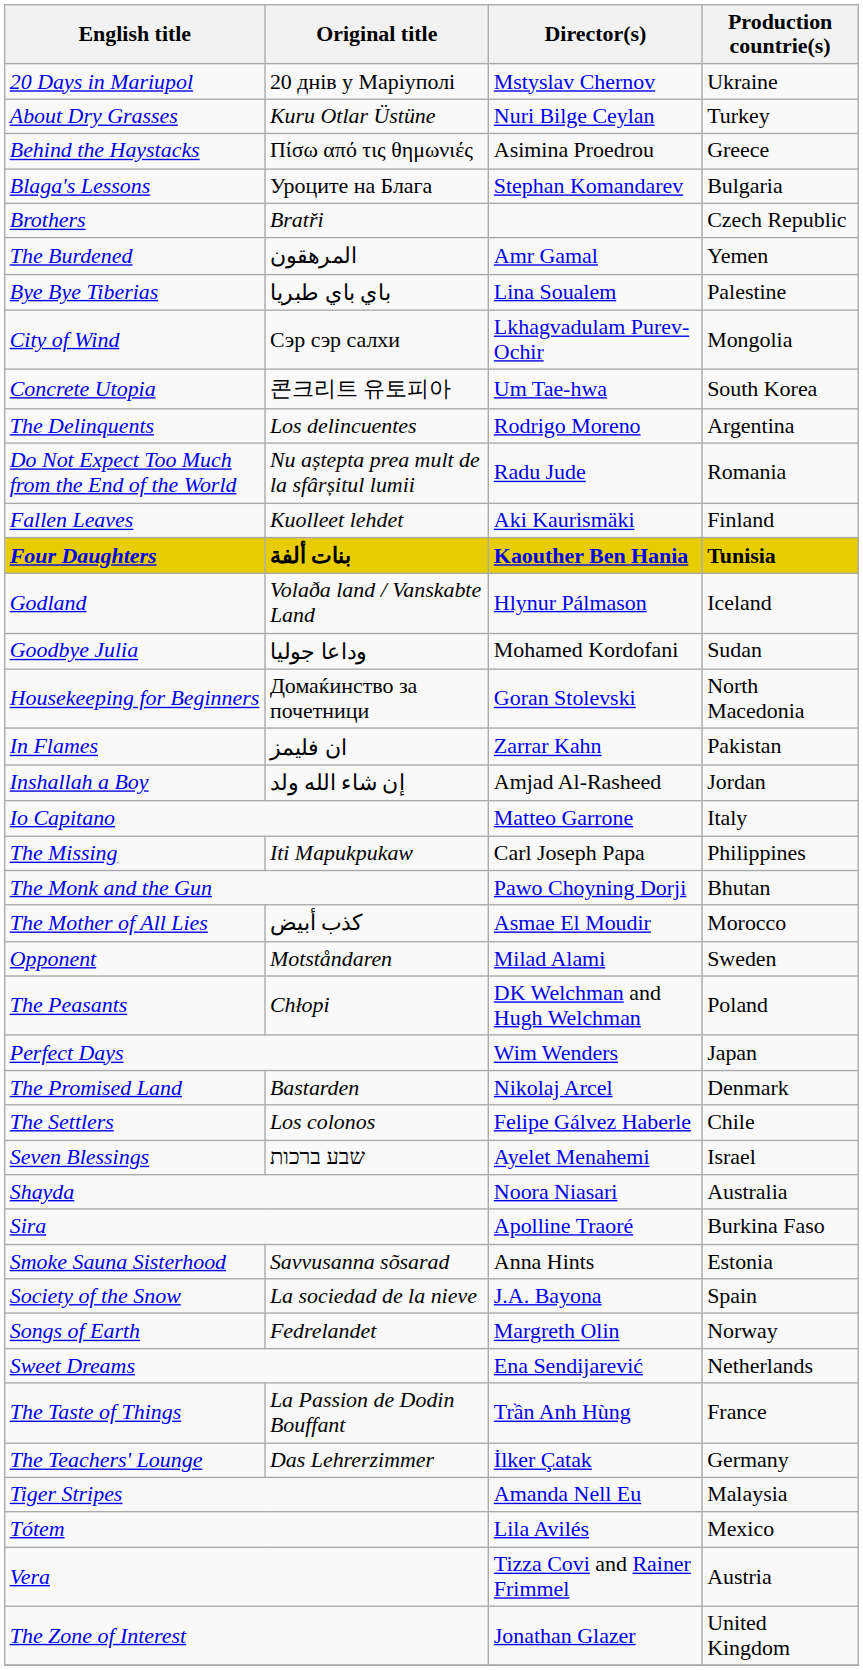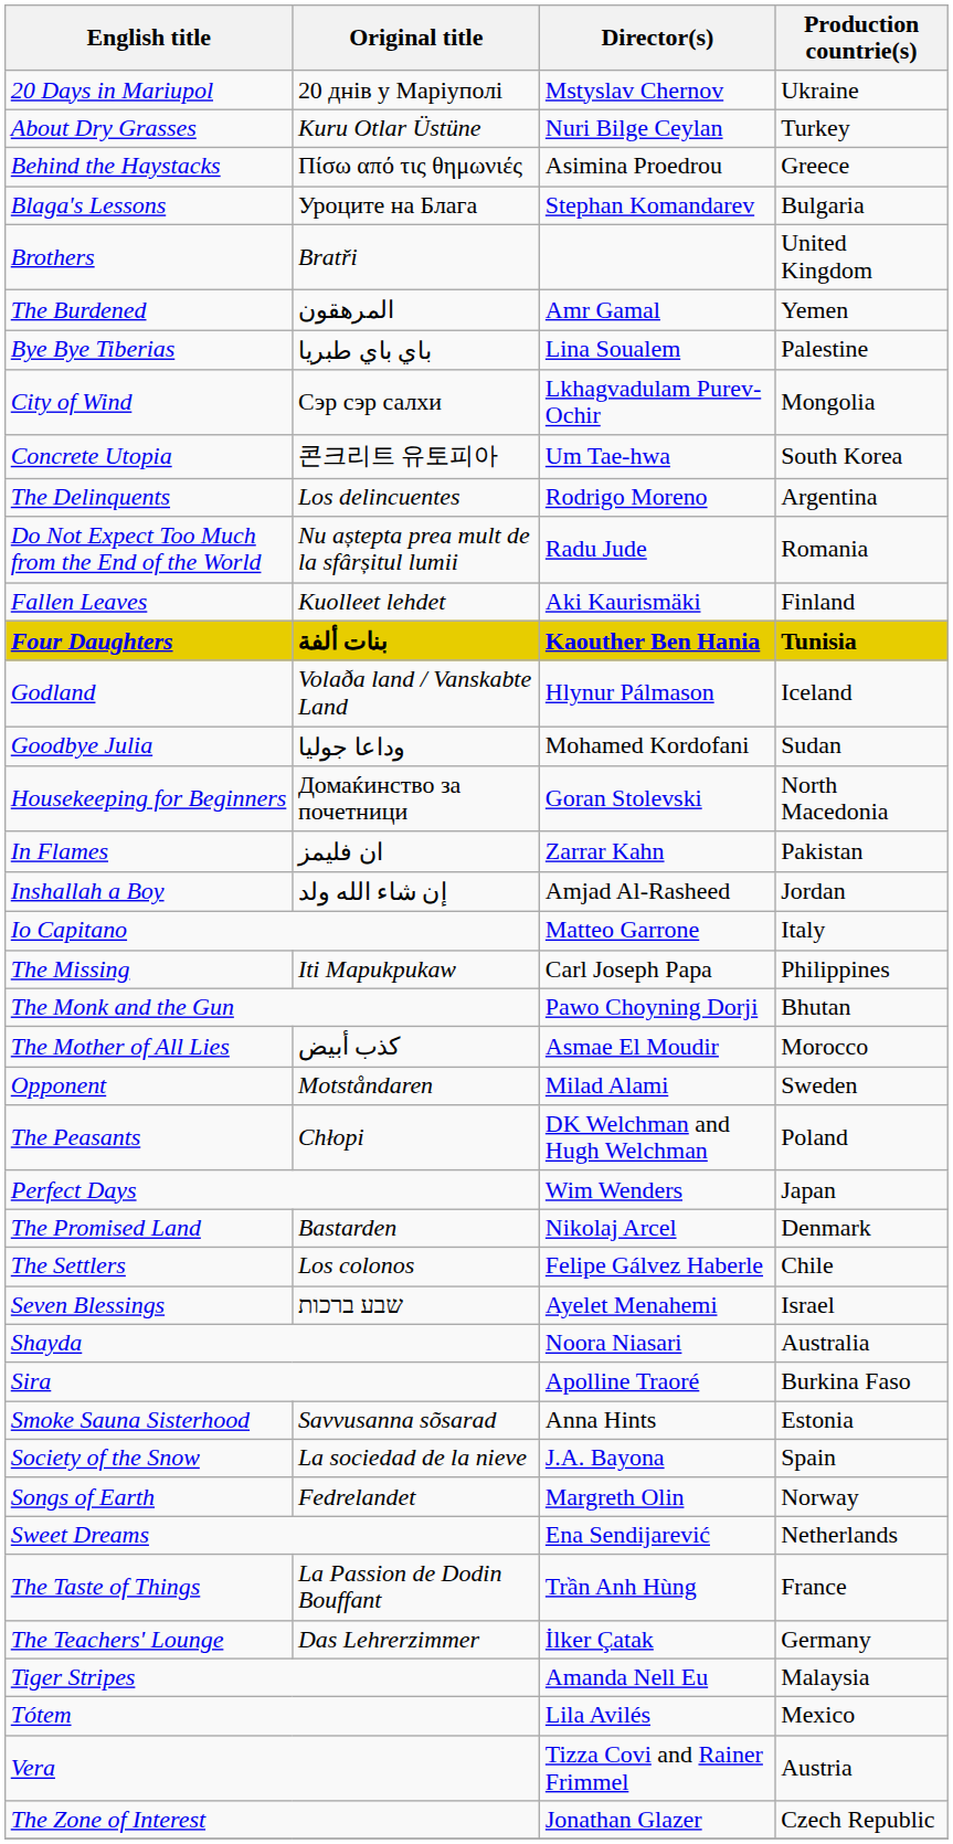Brothers | Production countrie(s): Czech Republic -> United Kingdom
The Zone of Interest | Production countrie(s): United Kingdom -> Czech Republic
